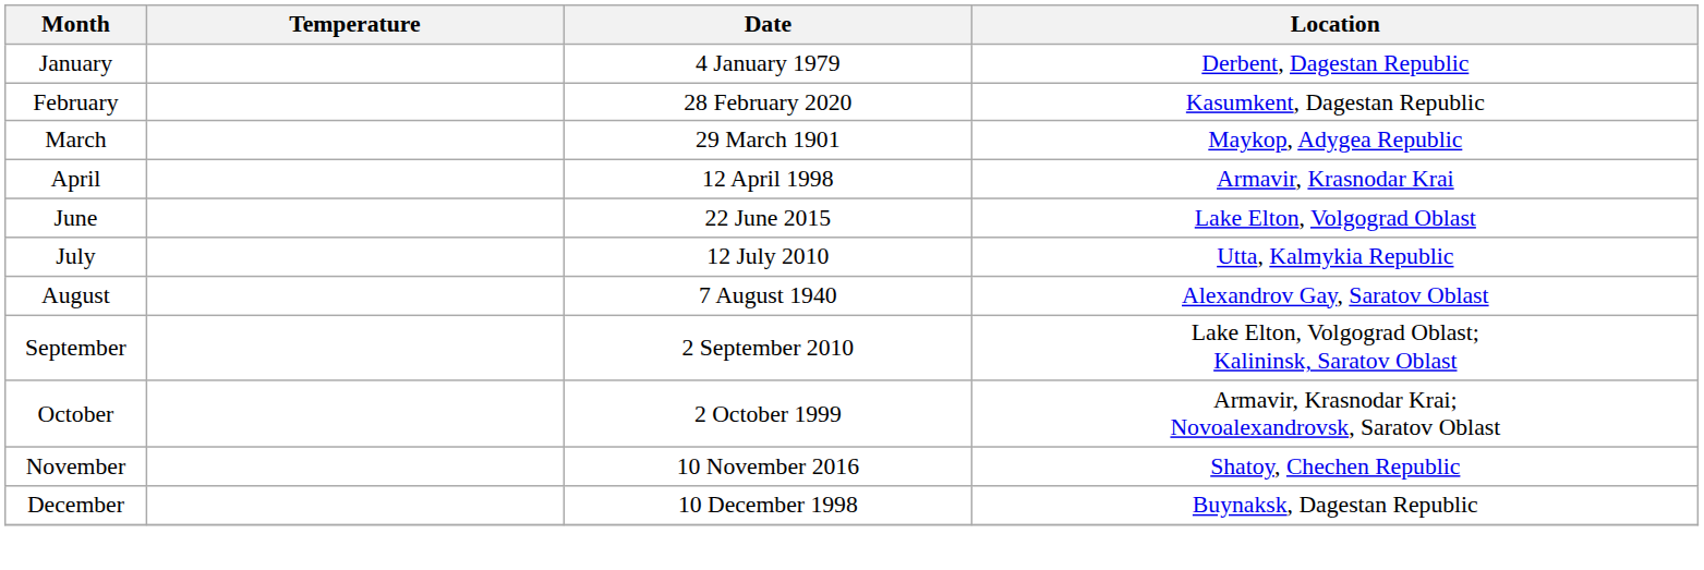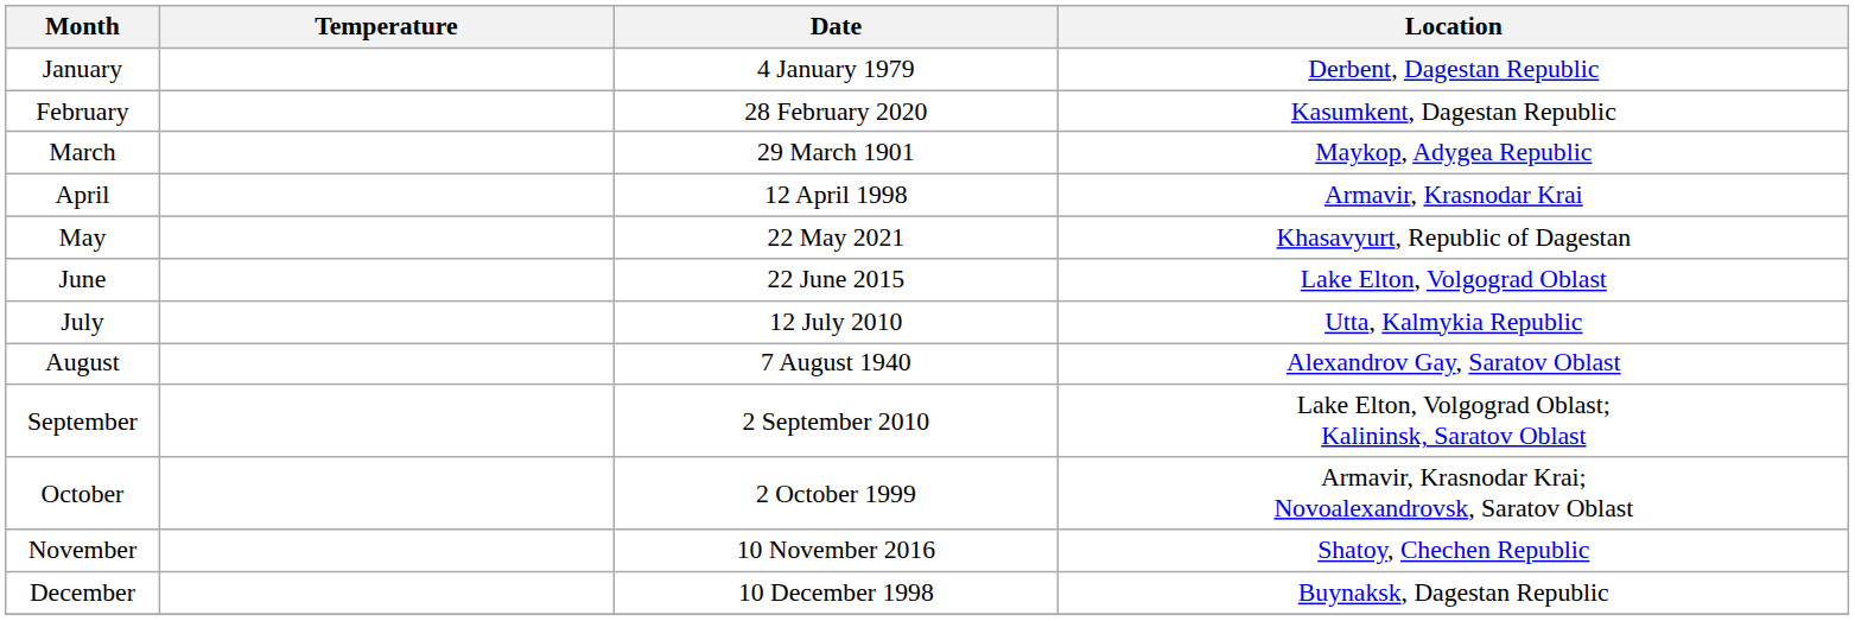+ row: May | 22 May 2021 | Khasavyurt, Republic of Dagestan
